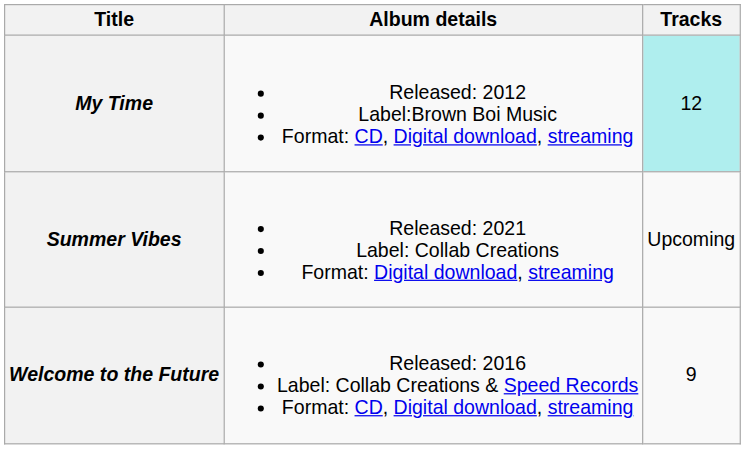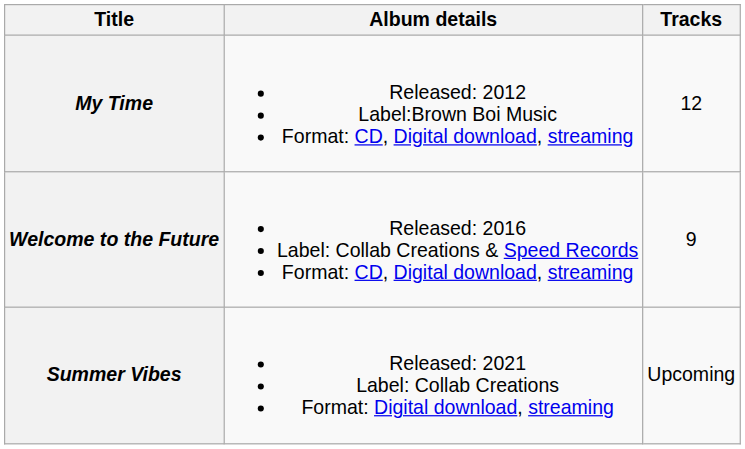My Time | Tracks: paleturquoise background -> no background
rows swapped: Welcome to the Future <-> Summer Vibes
